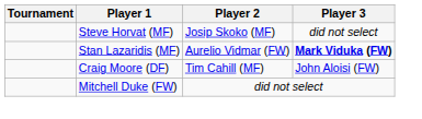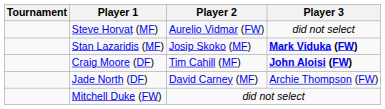Steve Horvat (MF) | Player 2: Josip Skoko (MF) -> Aurelio Vidmar (FW)
Stan Lazaridis (MF) | Player 2: Aurelio Vidmar (FW) -> Josip Skoko (MF)
Craig Moore (DF) | Player 3: normal -> bold
+ row: Jade North (DF) | David Carney (MF) | Archie Thompson (FW)
